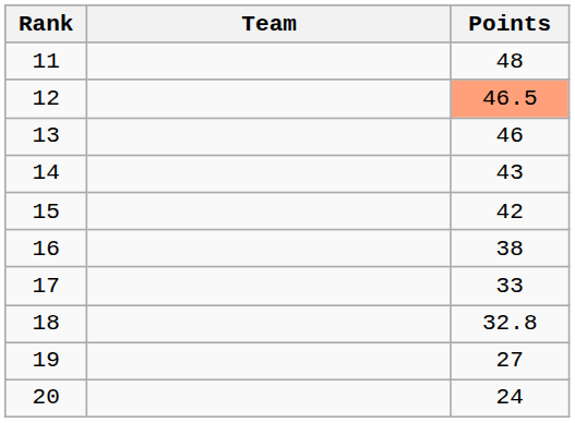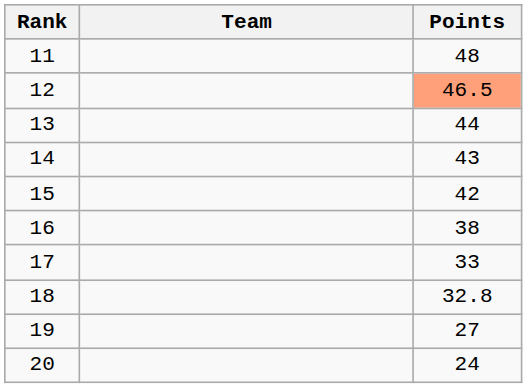13 | Points: 46 -> 44
